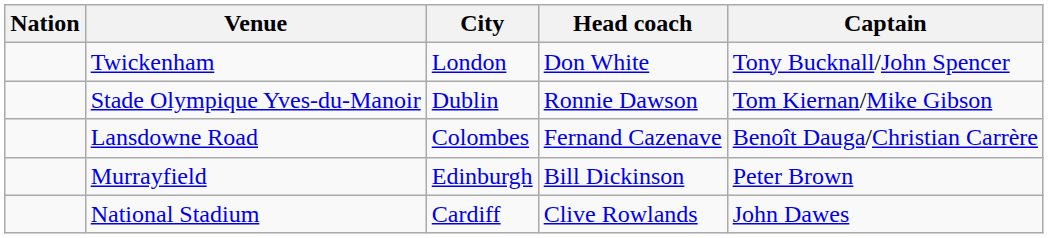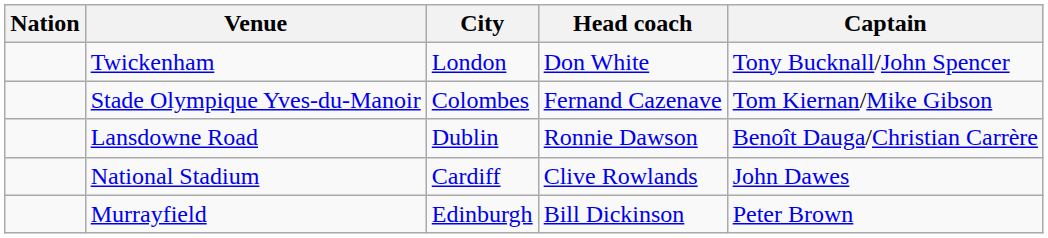Stade Olympique Yves-du-Manoir | City: Dublin -> Colombes
Stade Olympique Yves-du-Manoir | Head coach: Ronnie Dawson -> Fernand Cazenave
Lansdowne Road | City: Colombes -> Dublin
Lansdowne Road | Head coach: Fernand Cazenave -> Ronnie Dawson
rows swapped: Murrayfield <-> National Stadium
